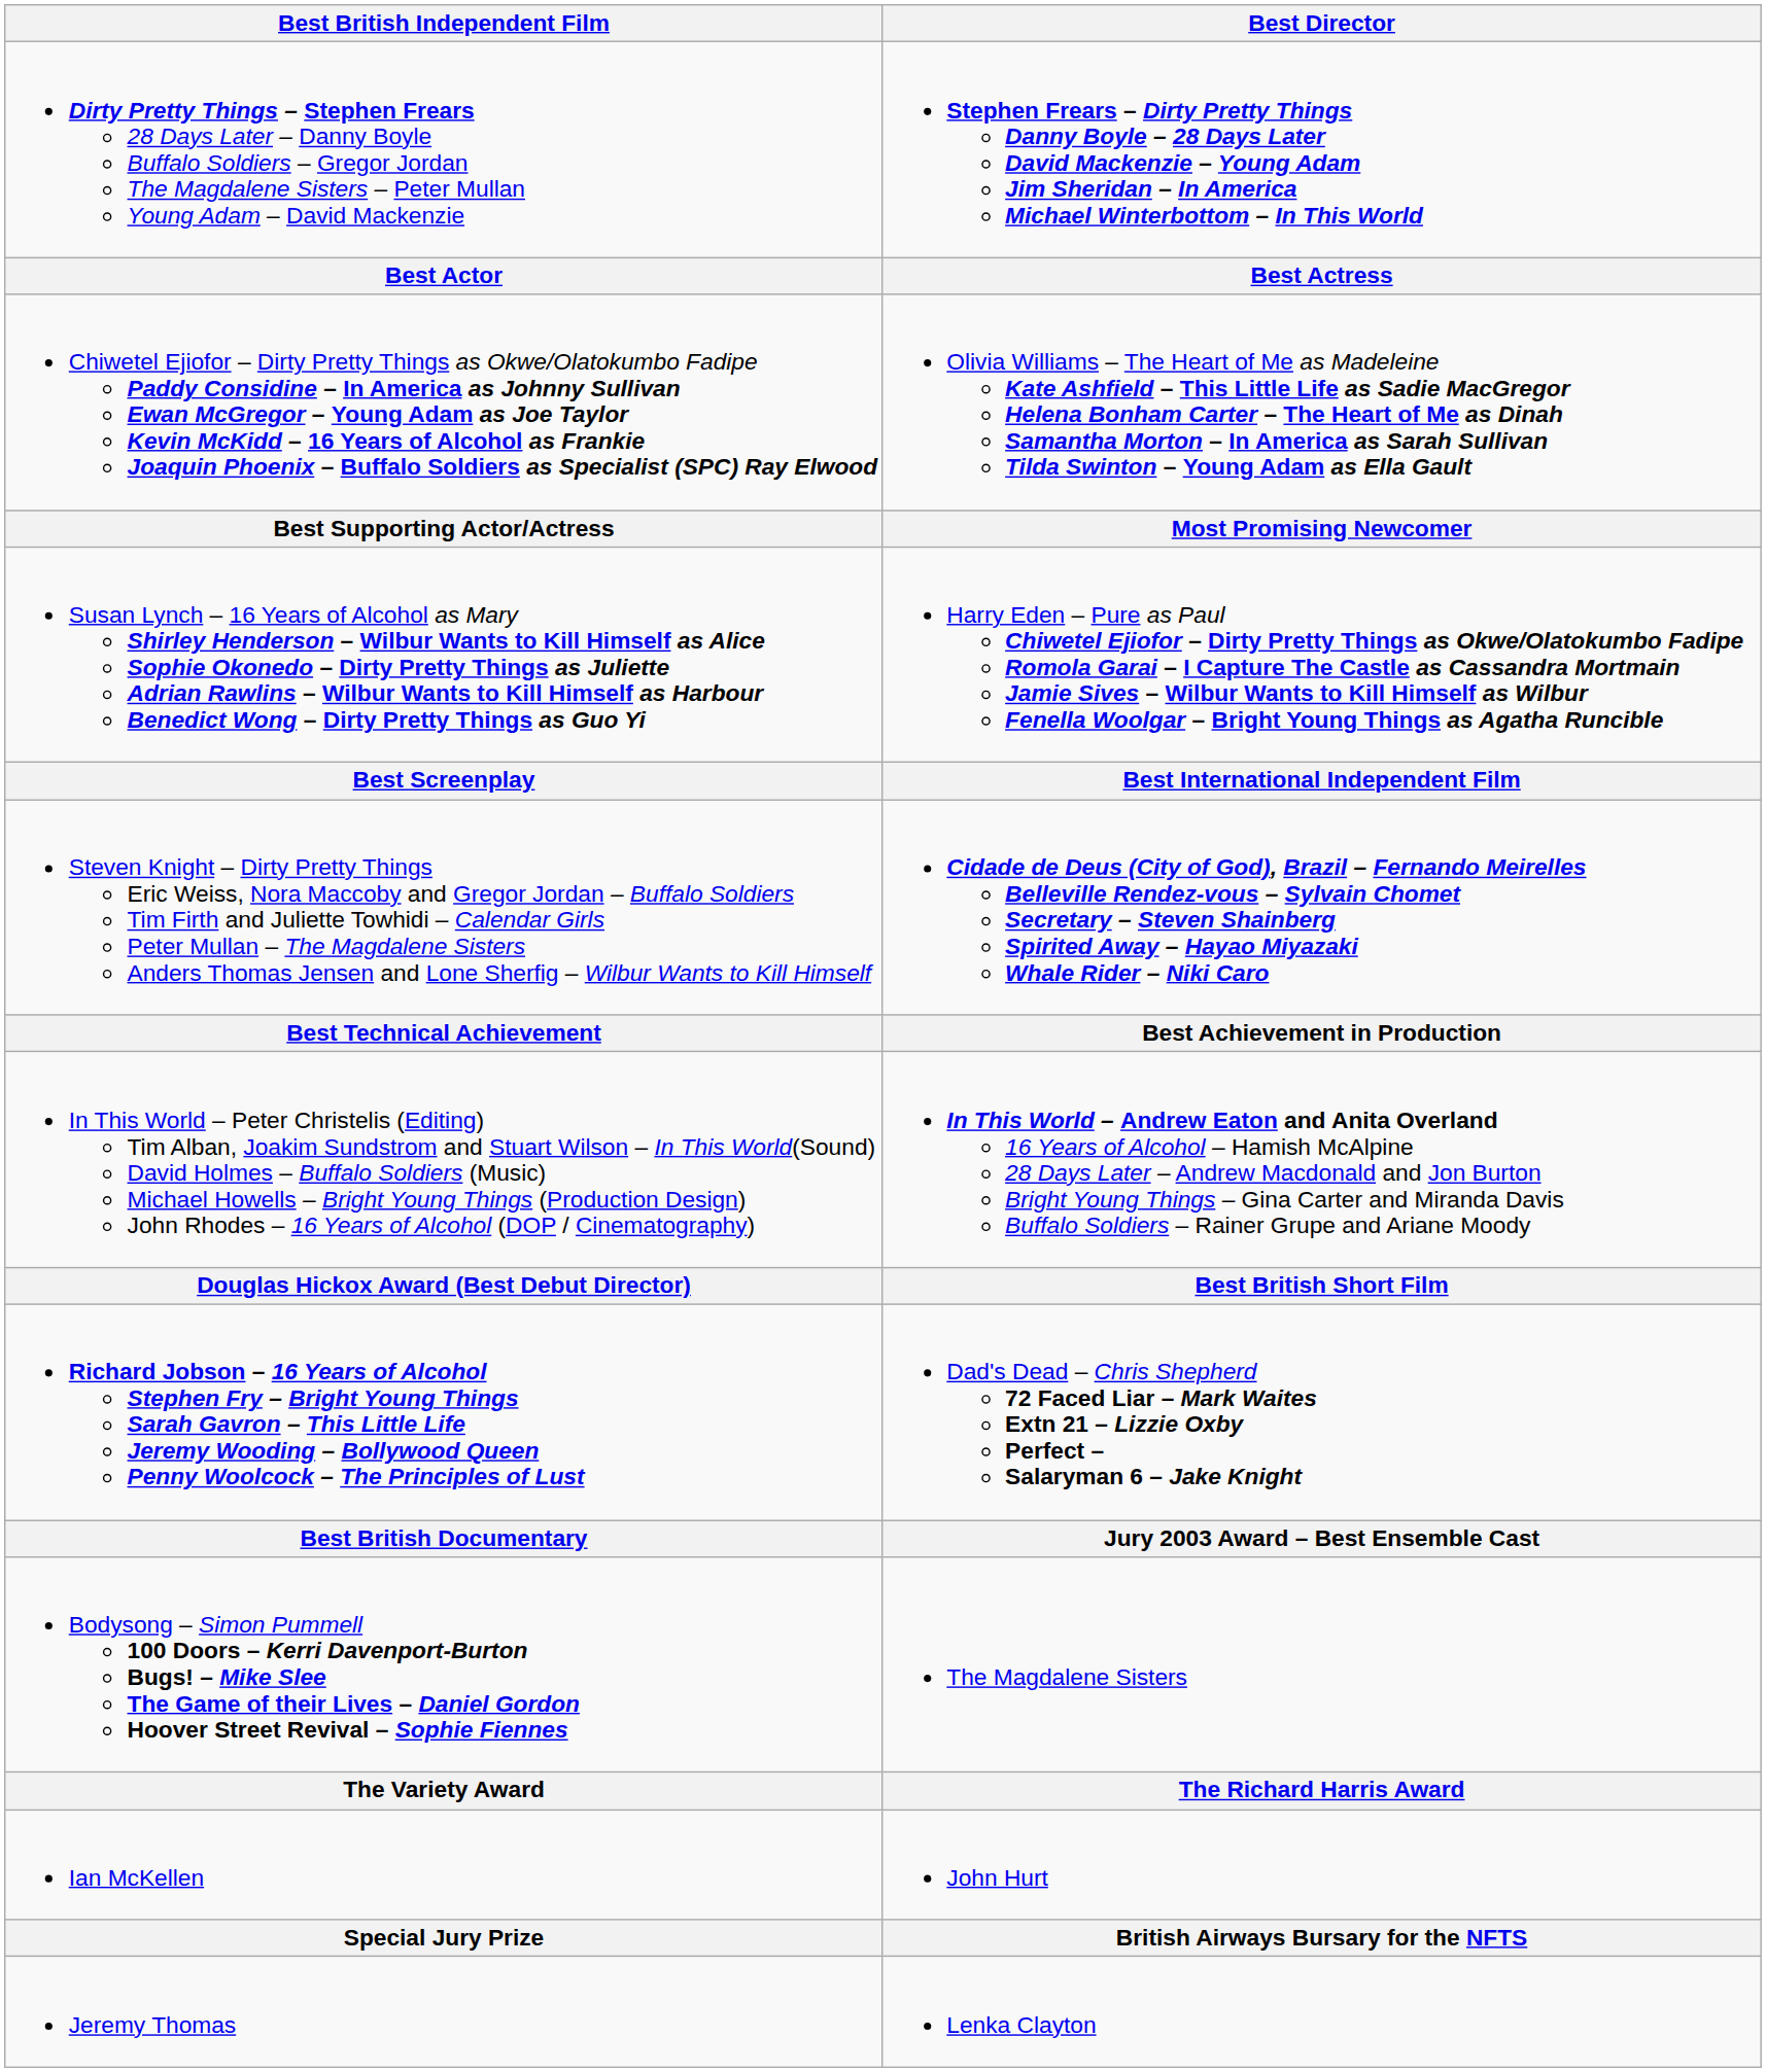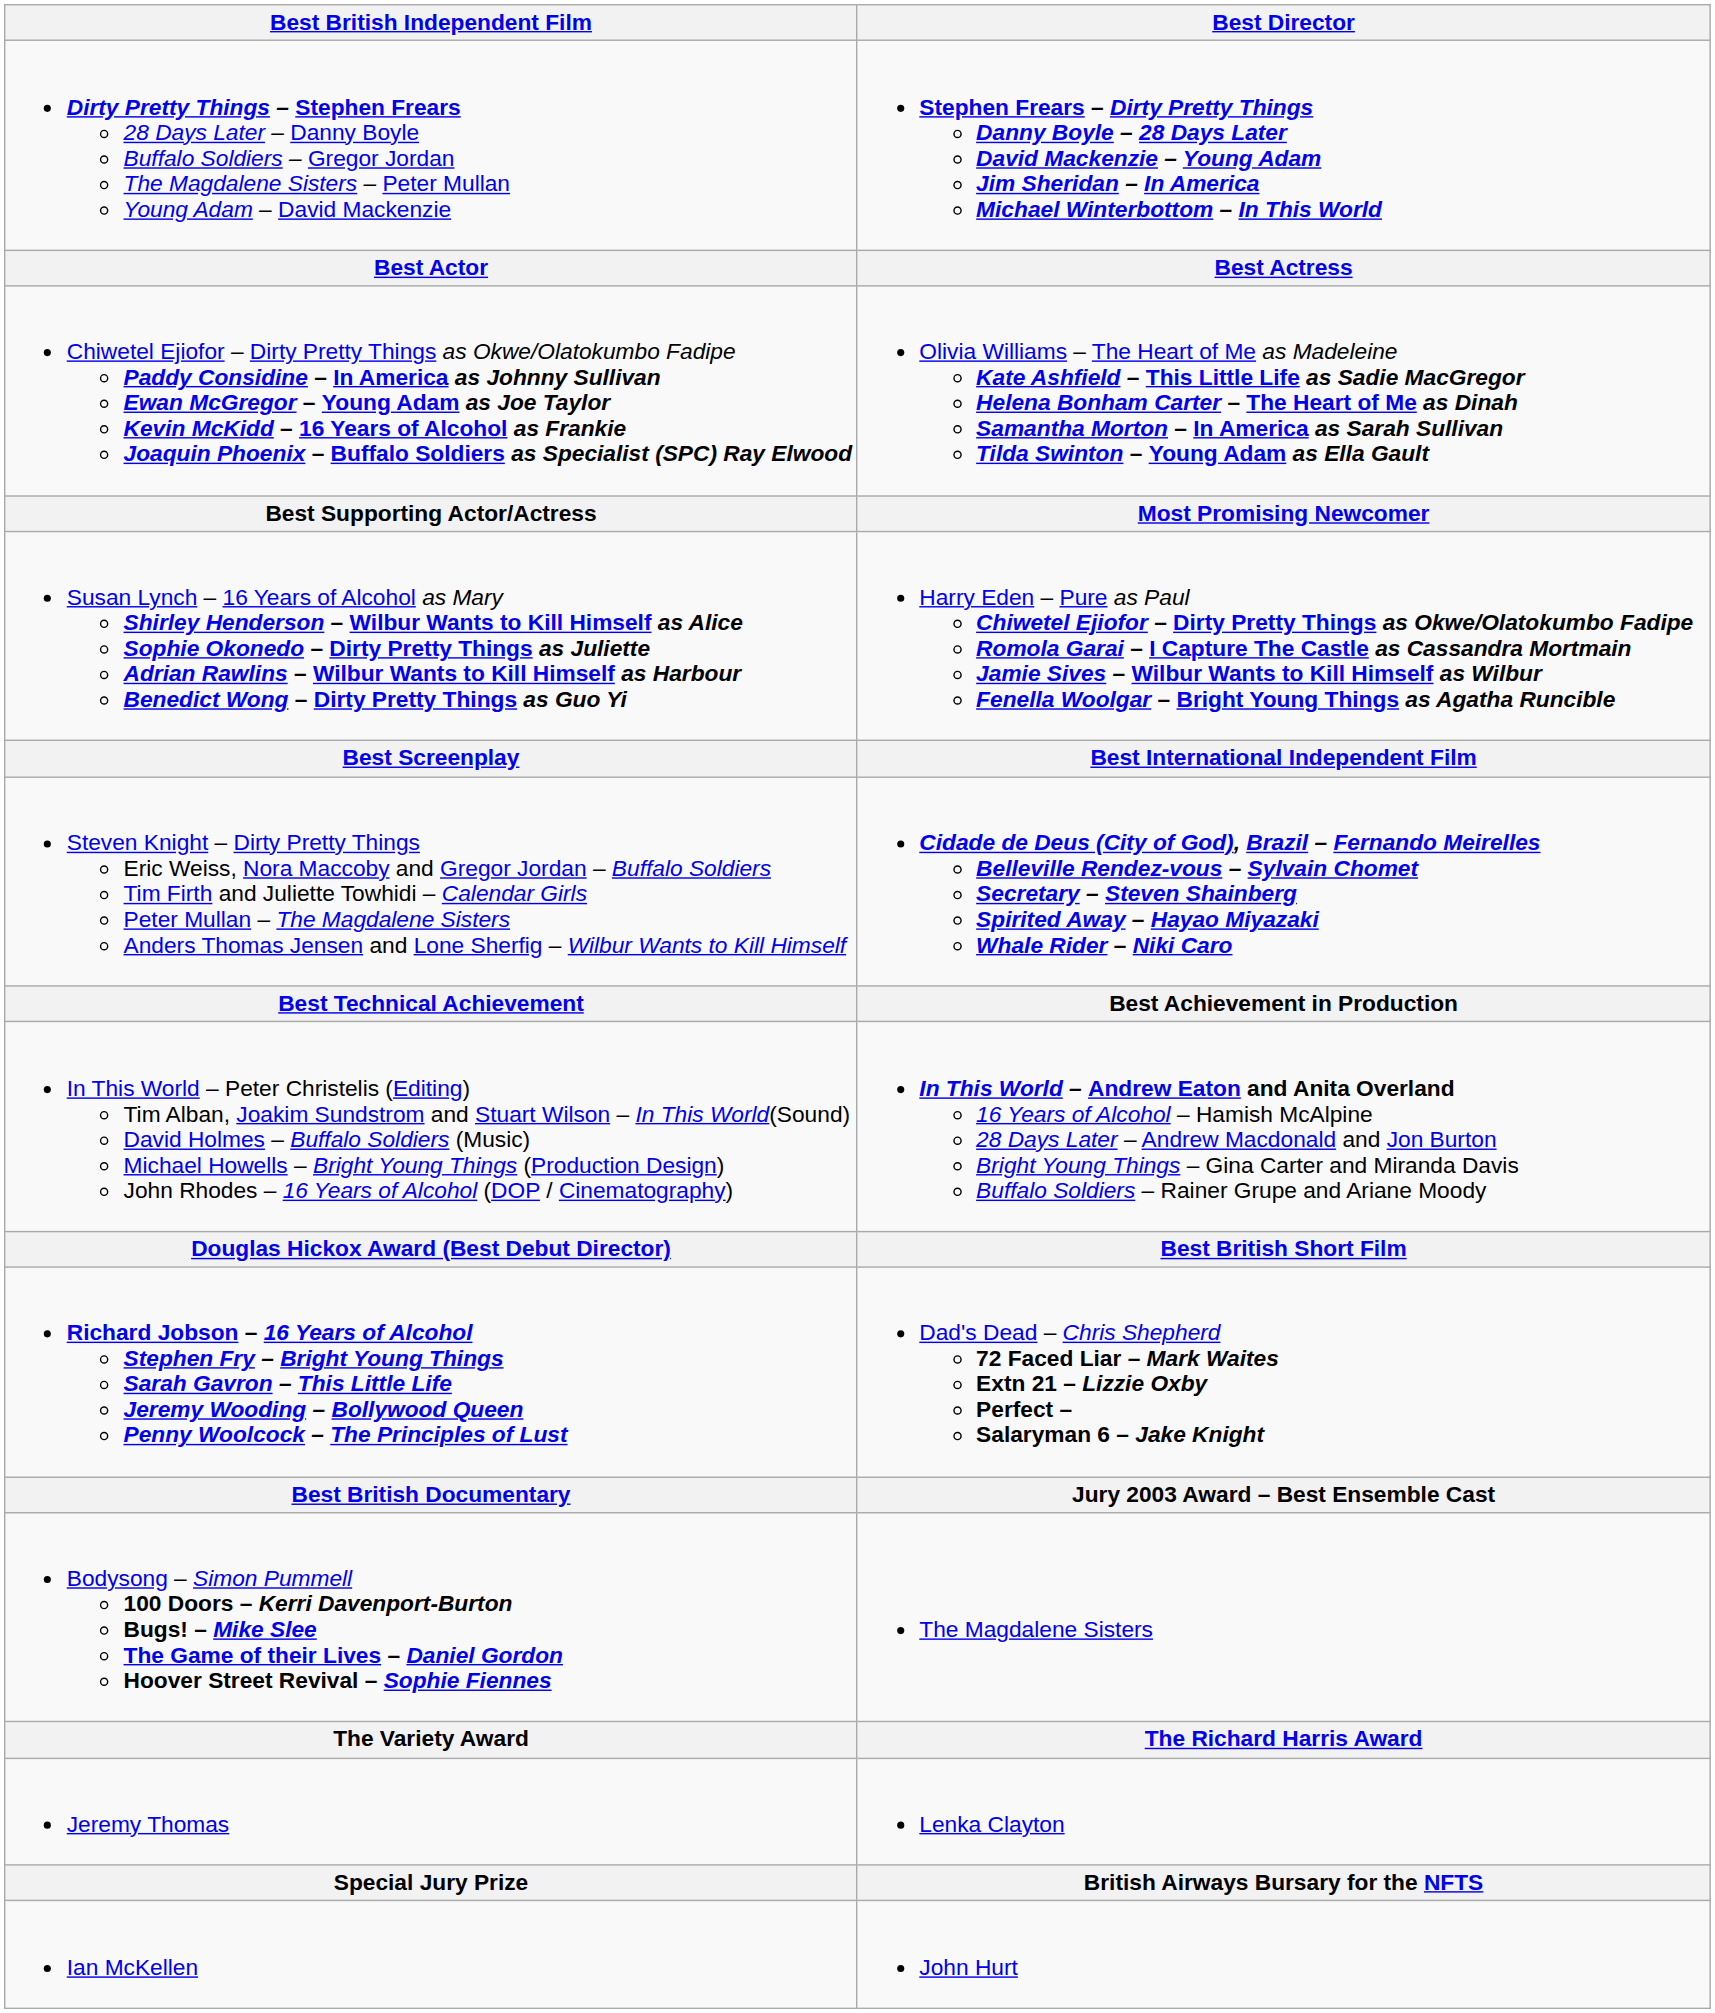rows swapped: Ian McKellen <-> Jeremy Thomas
